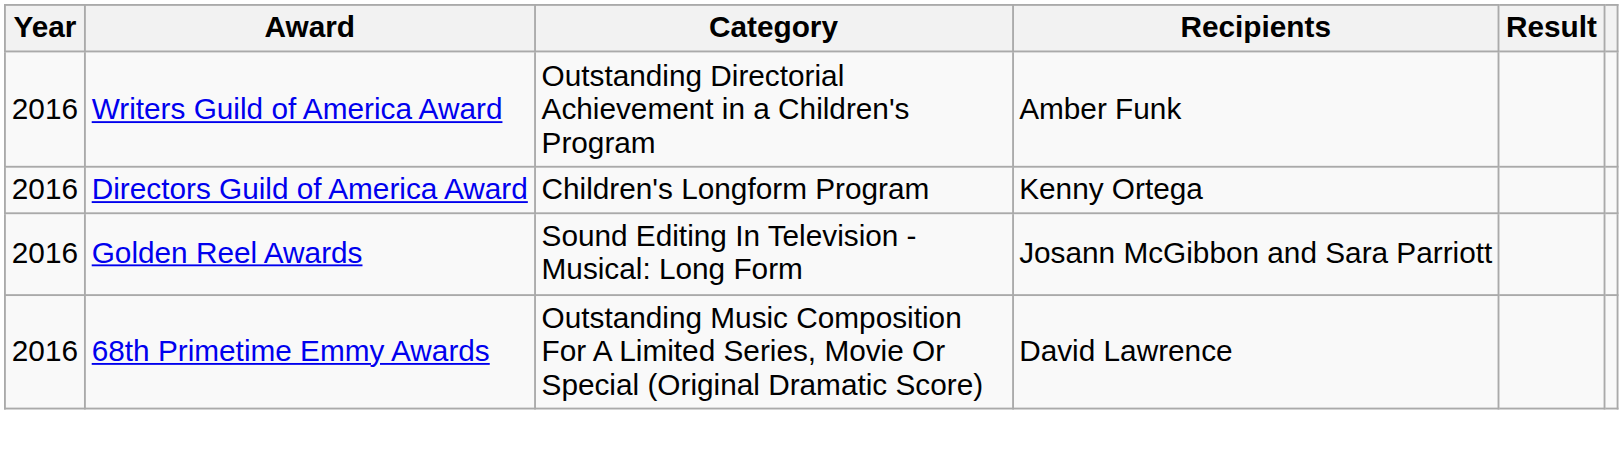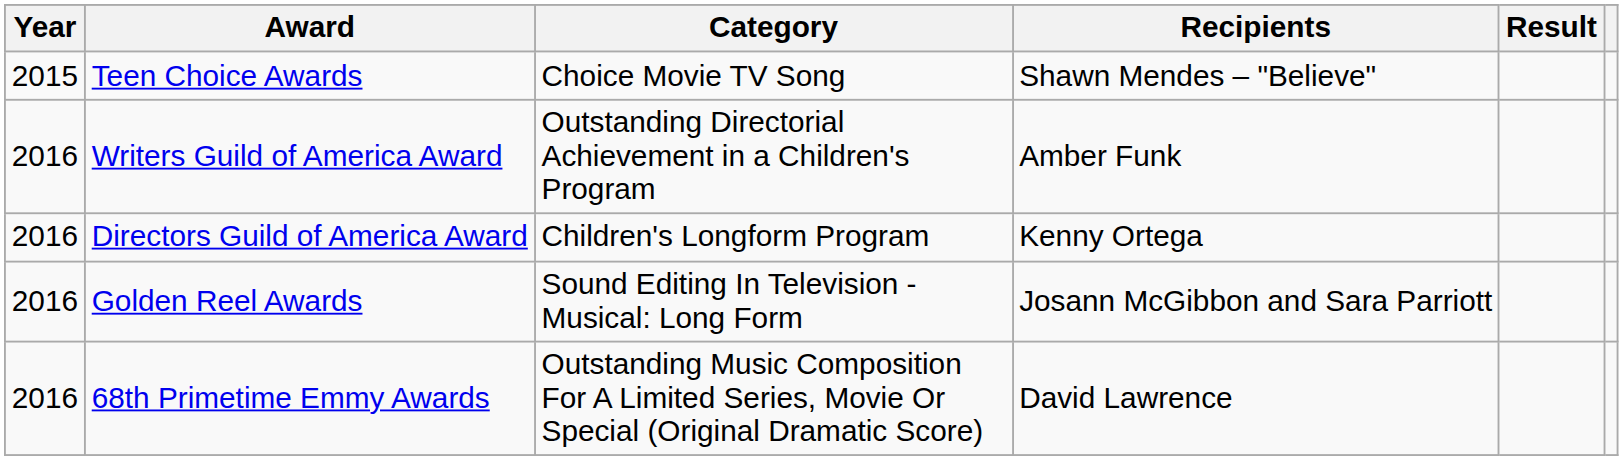+ row: 2015 | Teen Choice Awards | Choice Movie TV Song | Shawn Mendes – "Believe"
